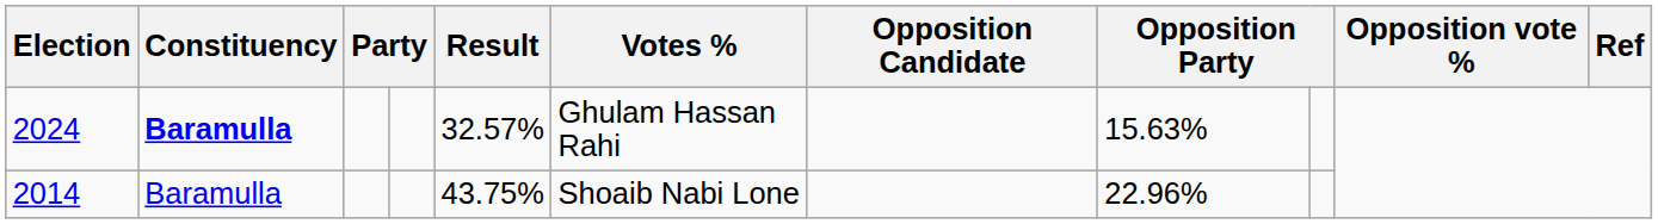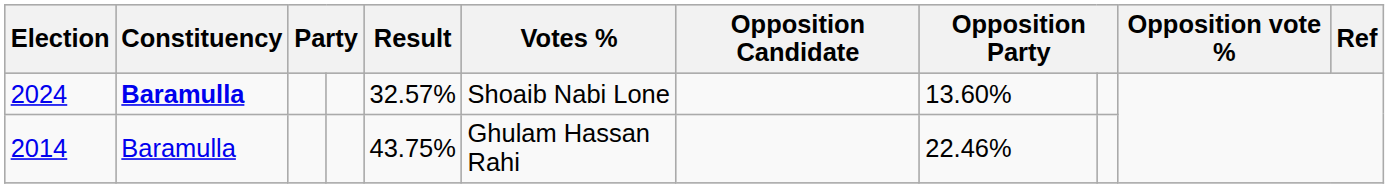2024 | Votes %: Ghulam Hassan Rahi -> Shoaib Nabi Lone
2024 | column 8: 15.63% -> 13.60%
2014 | Votes %: Shoaib Nabi Lone -> Ghulam Hassan Rahi
2014 | column 8: 22.96% -> 22.46%
